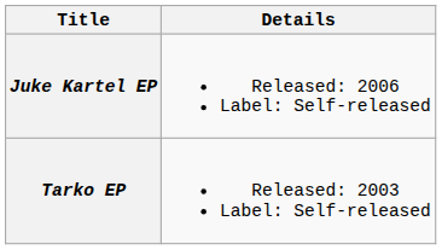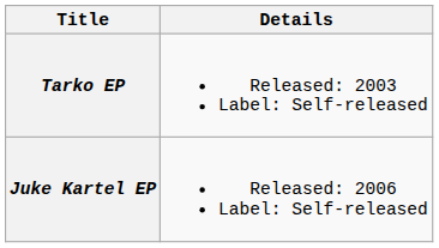rows swapped: Tarko EP <-> Juke Kartel EP
